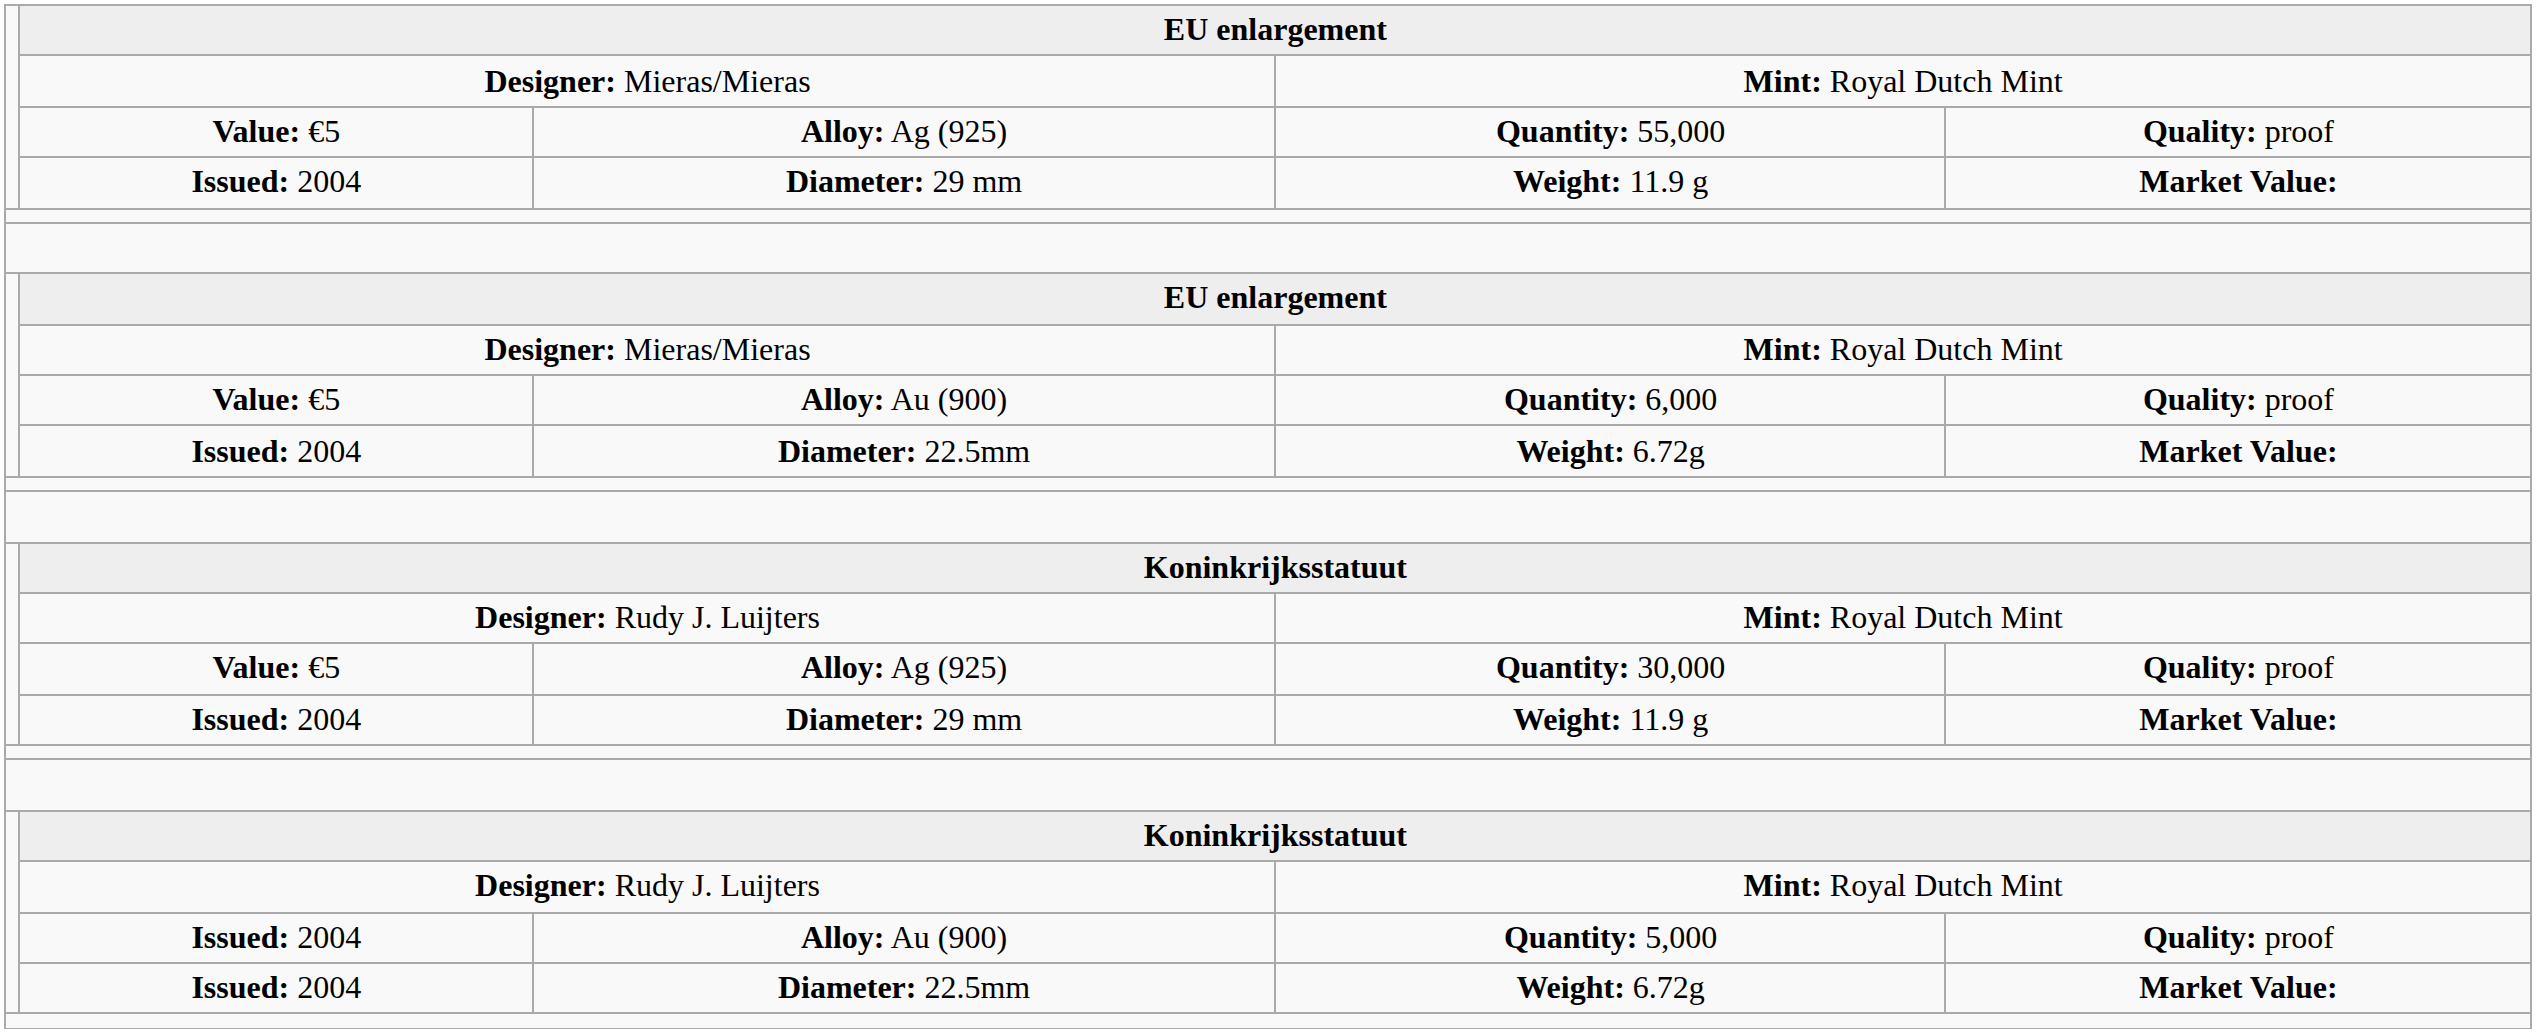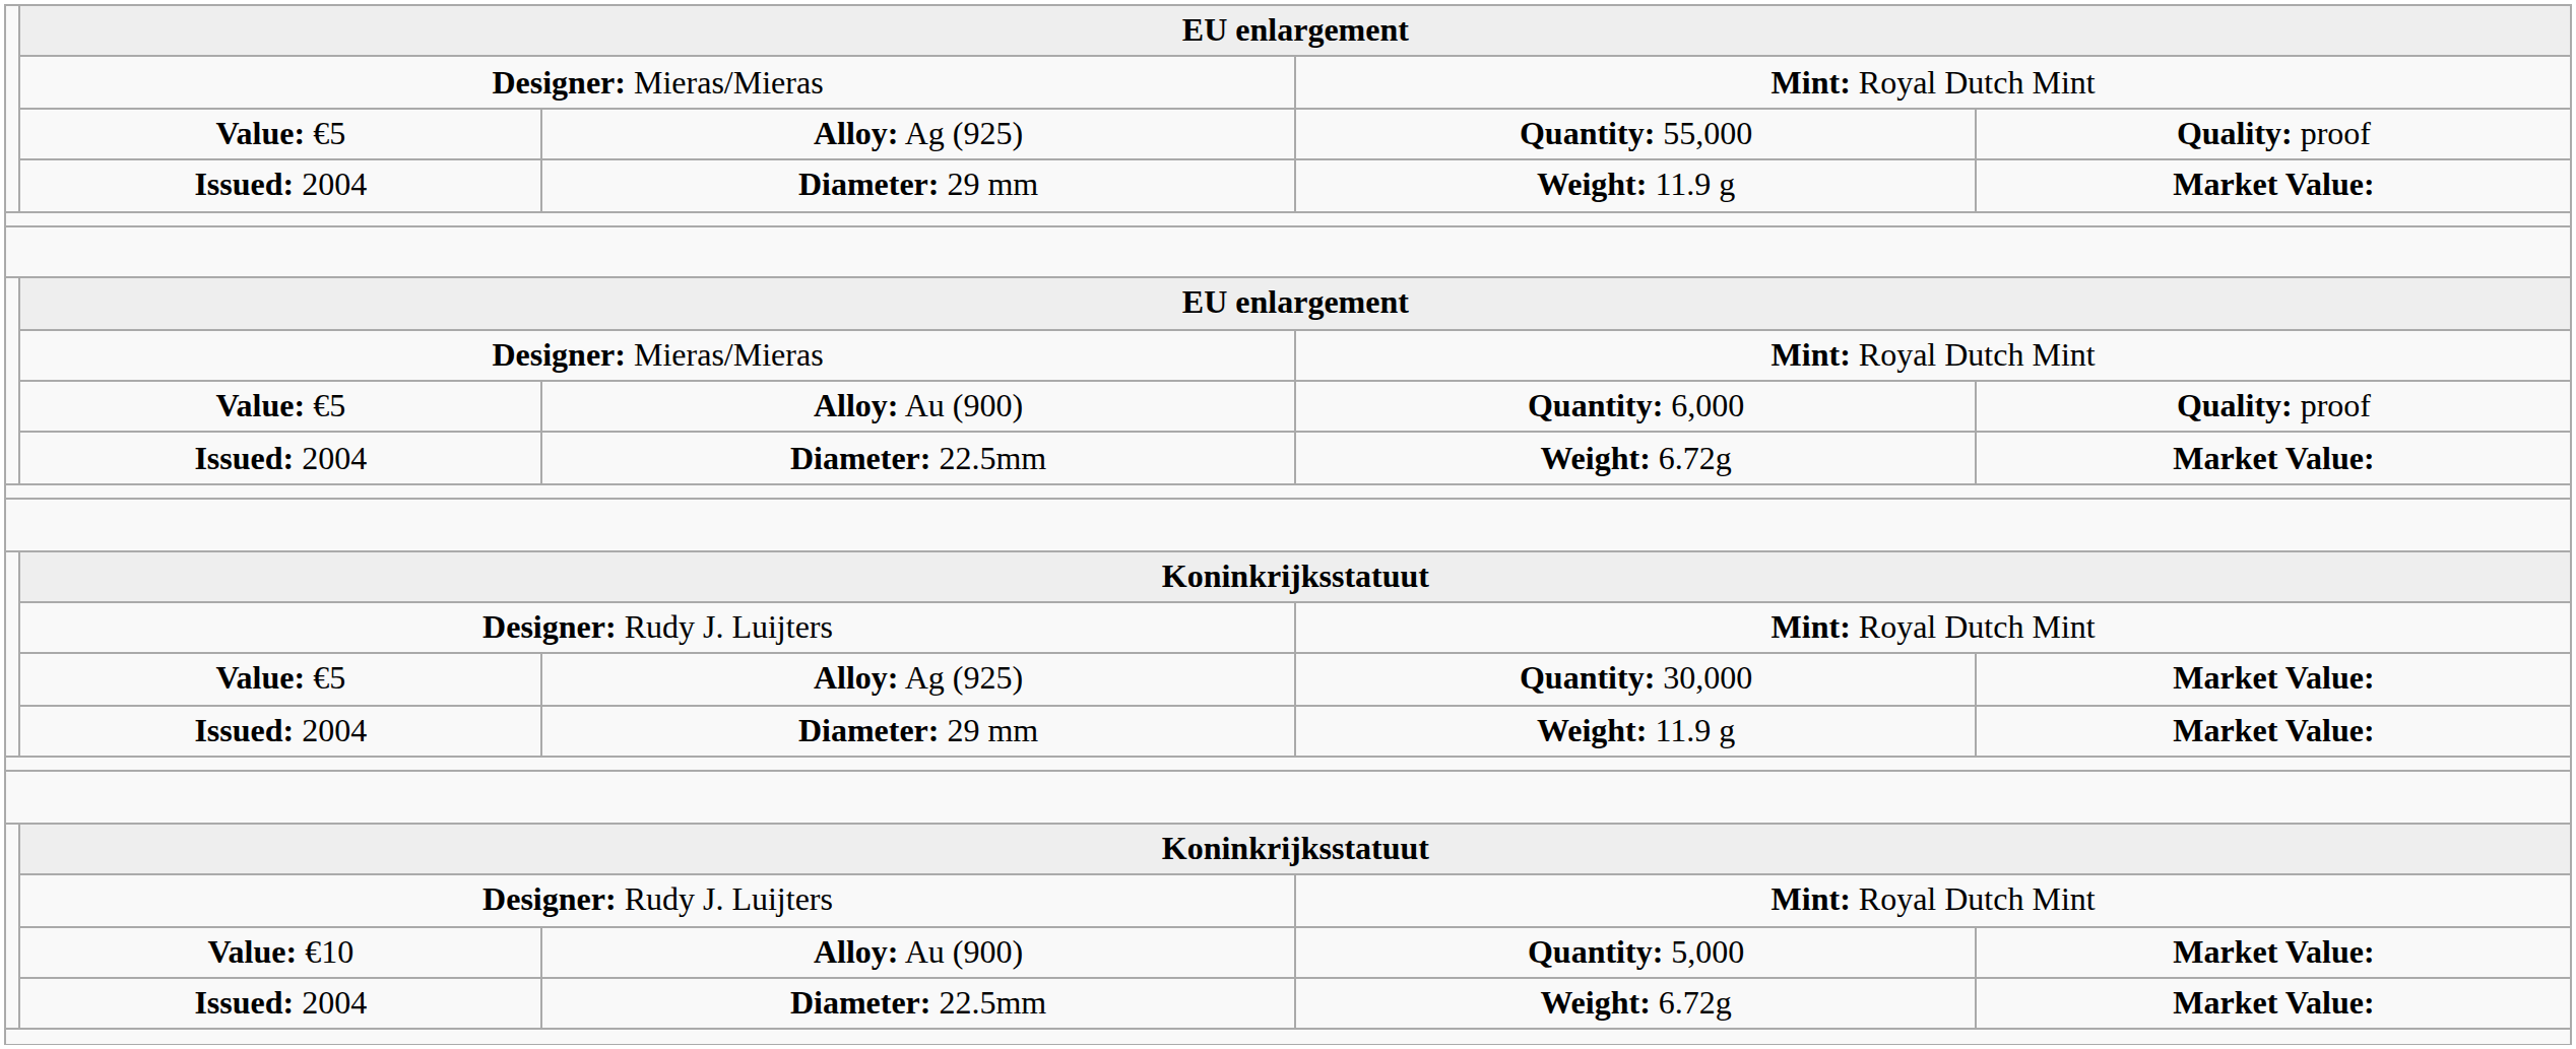Quantity: 30,000 | column 5: Quality: proof -> Market Value:
Quantity: 5,000 | column 2: Issued: 2004 -> Value: €10
Quantity: 5,000 | column 5: Quality: proof -> Market Value:
